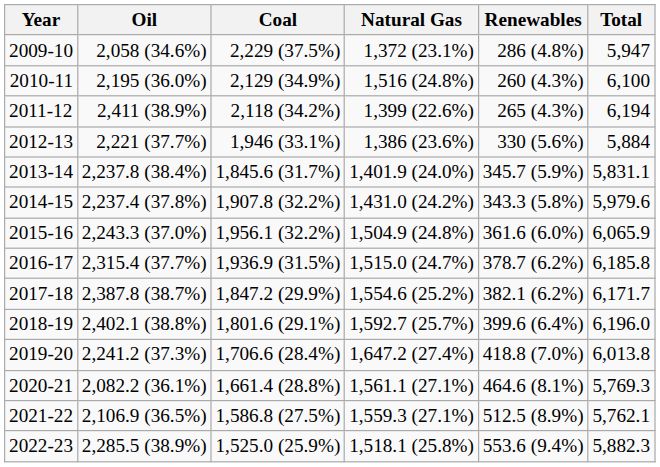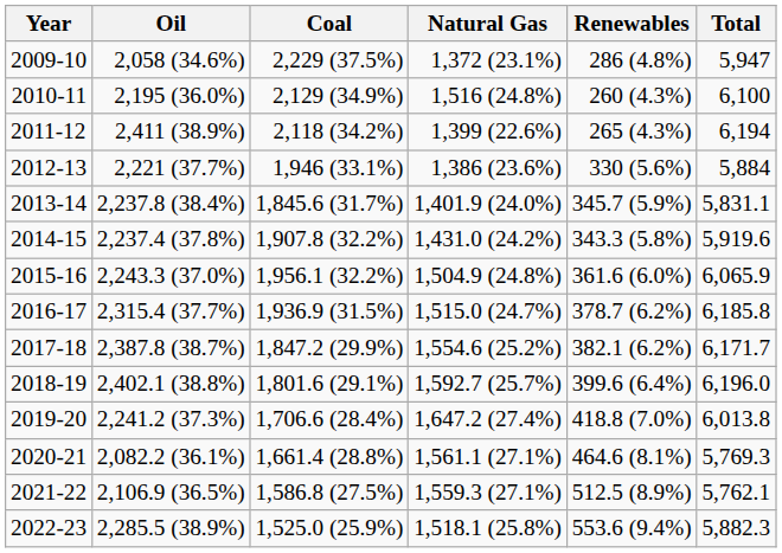2014-15 | Total: 5,979.6 -> 5,919.6
